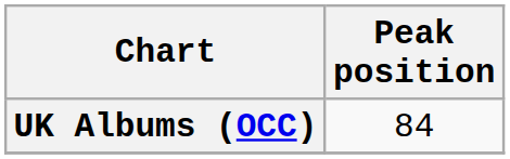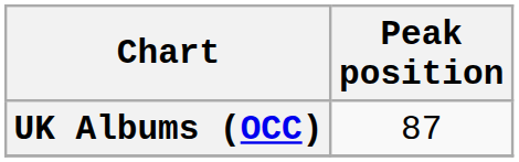UK Albums (OCC) | Peak position: 84 -> 87
